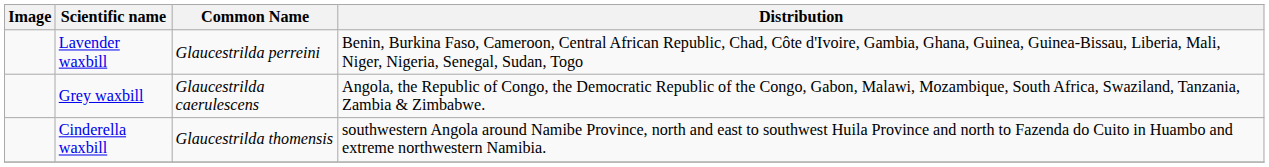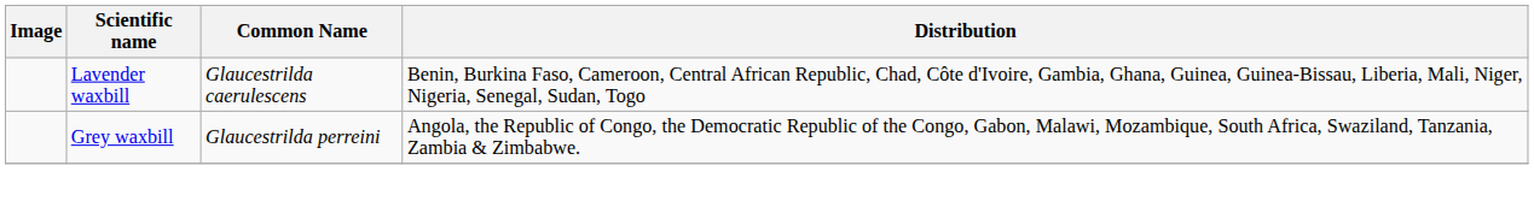Lavender waxbill | Common Name: Glaucestrilda perreini -> Glaucestrilda caerulescens
Grey waxbill | Common Name: Glaucestrilda caerulescens -> Glaucestrilda perreini
- row: Cinderella waxbill | Glaucestrilda thomensis | southwestern Angola around Namibe Province, north and east to southwest Huila Province and north to Fazenda do Cuito in Huambo and extreme northwestern Namibia.
